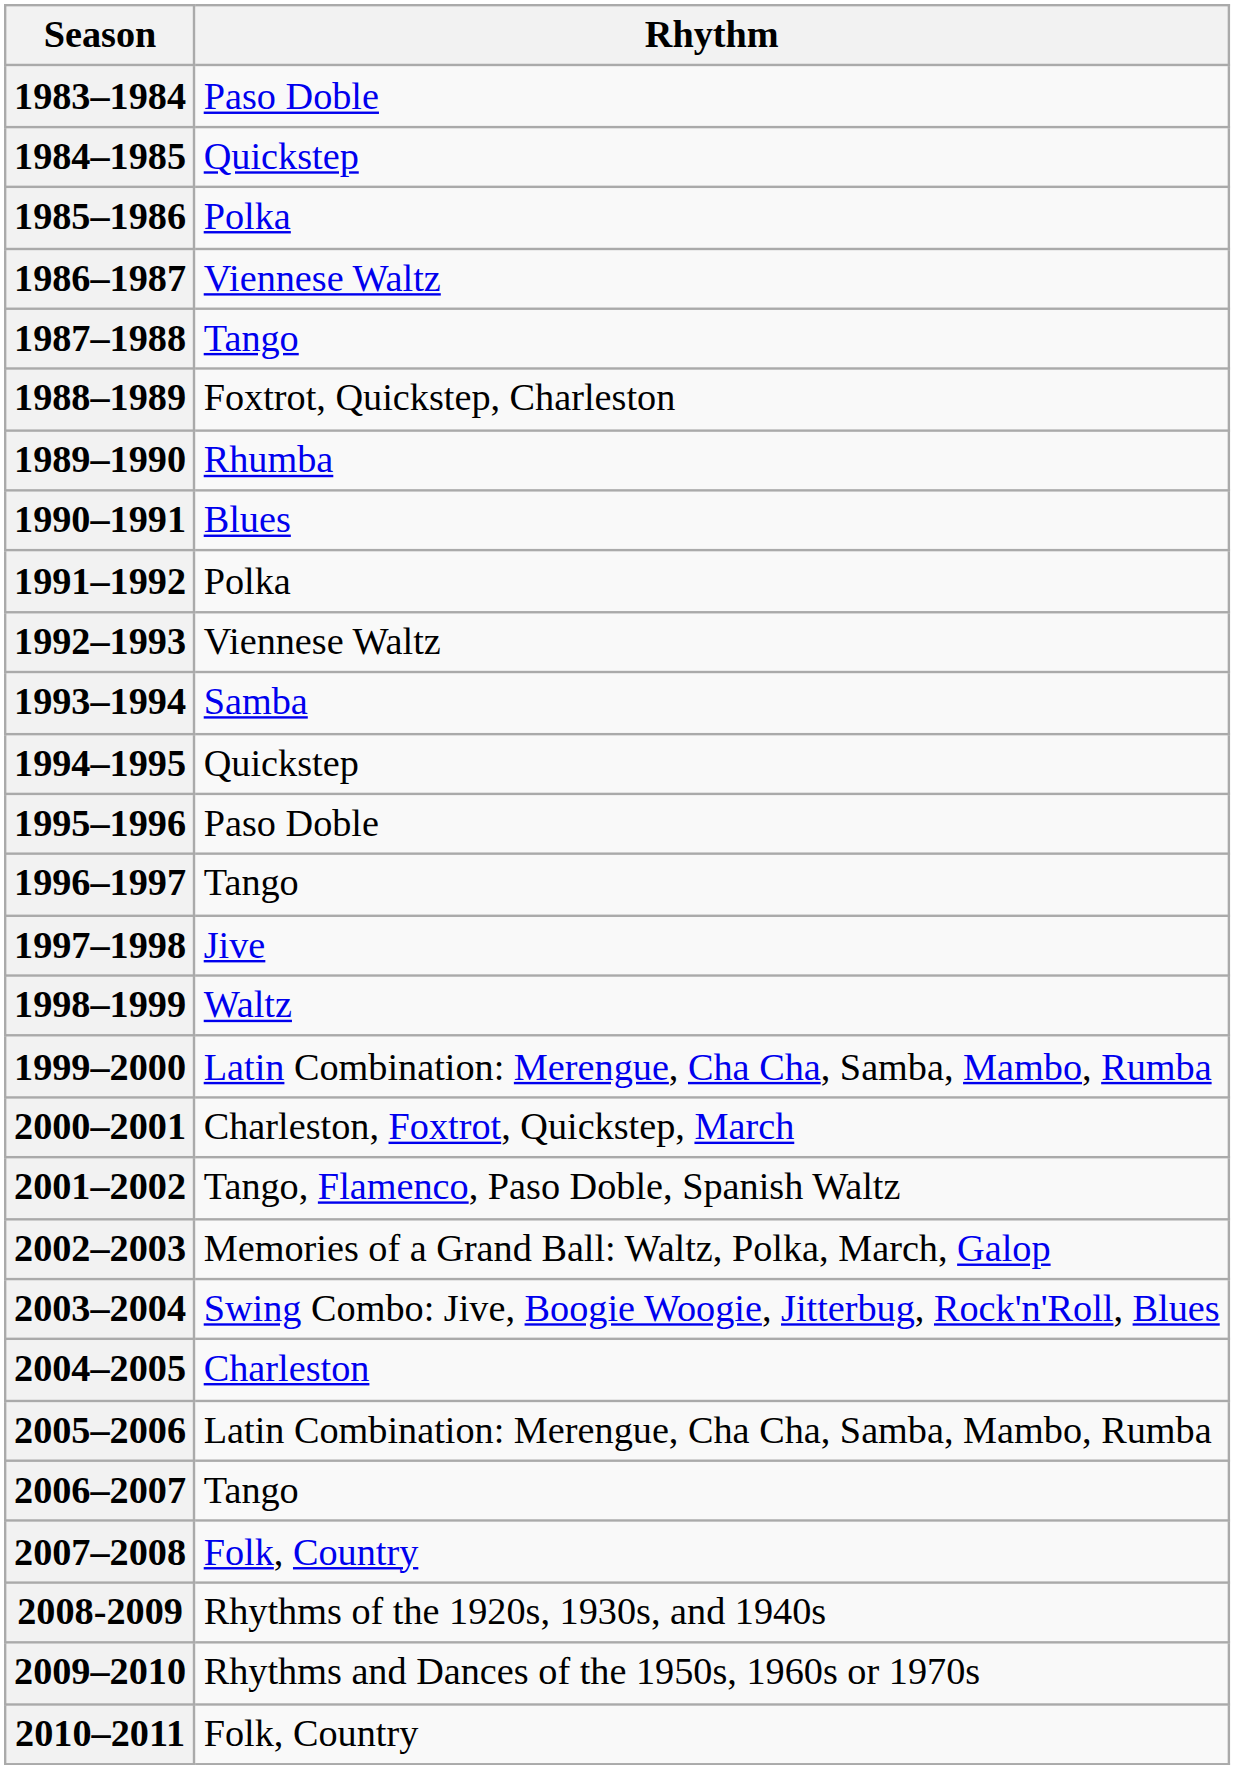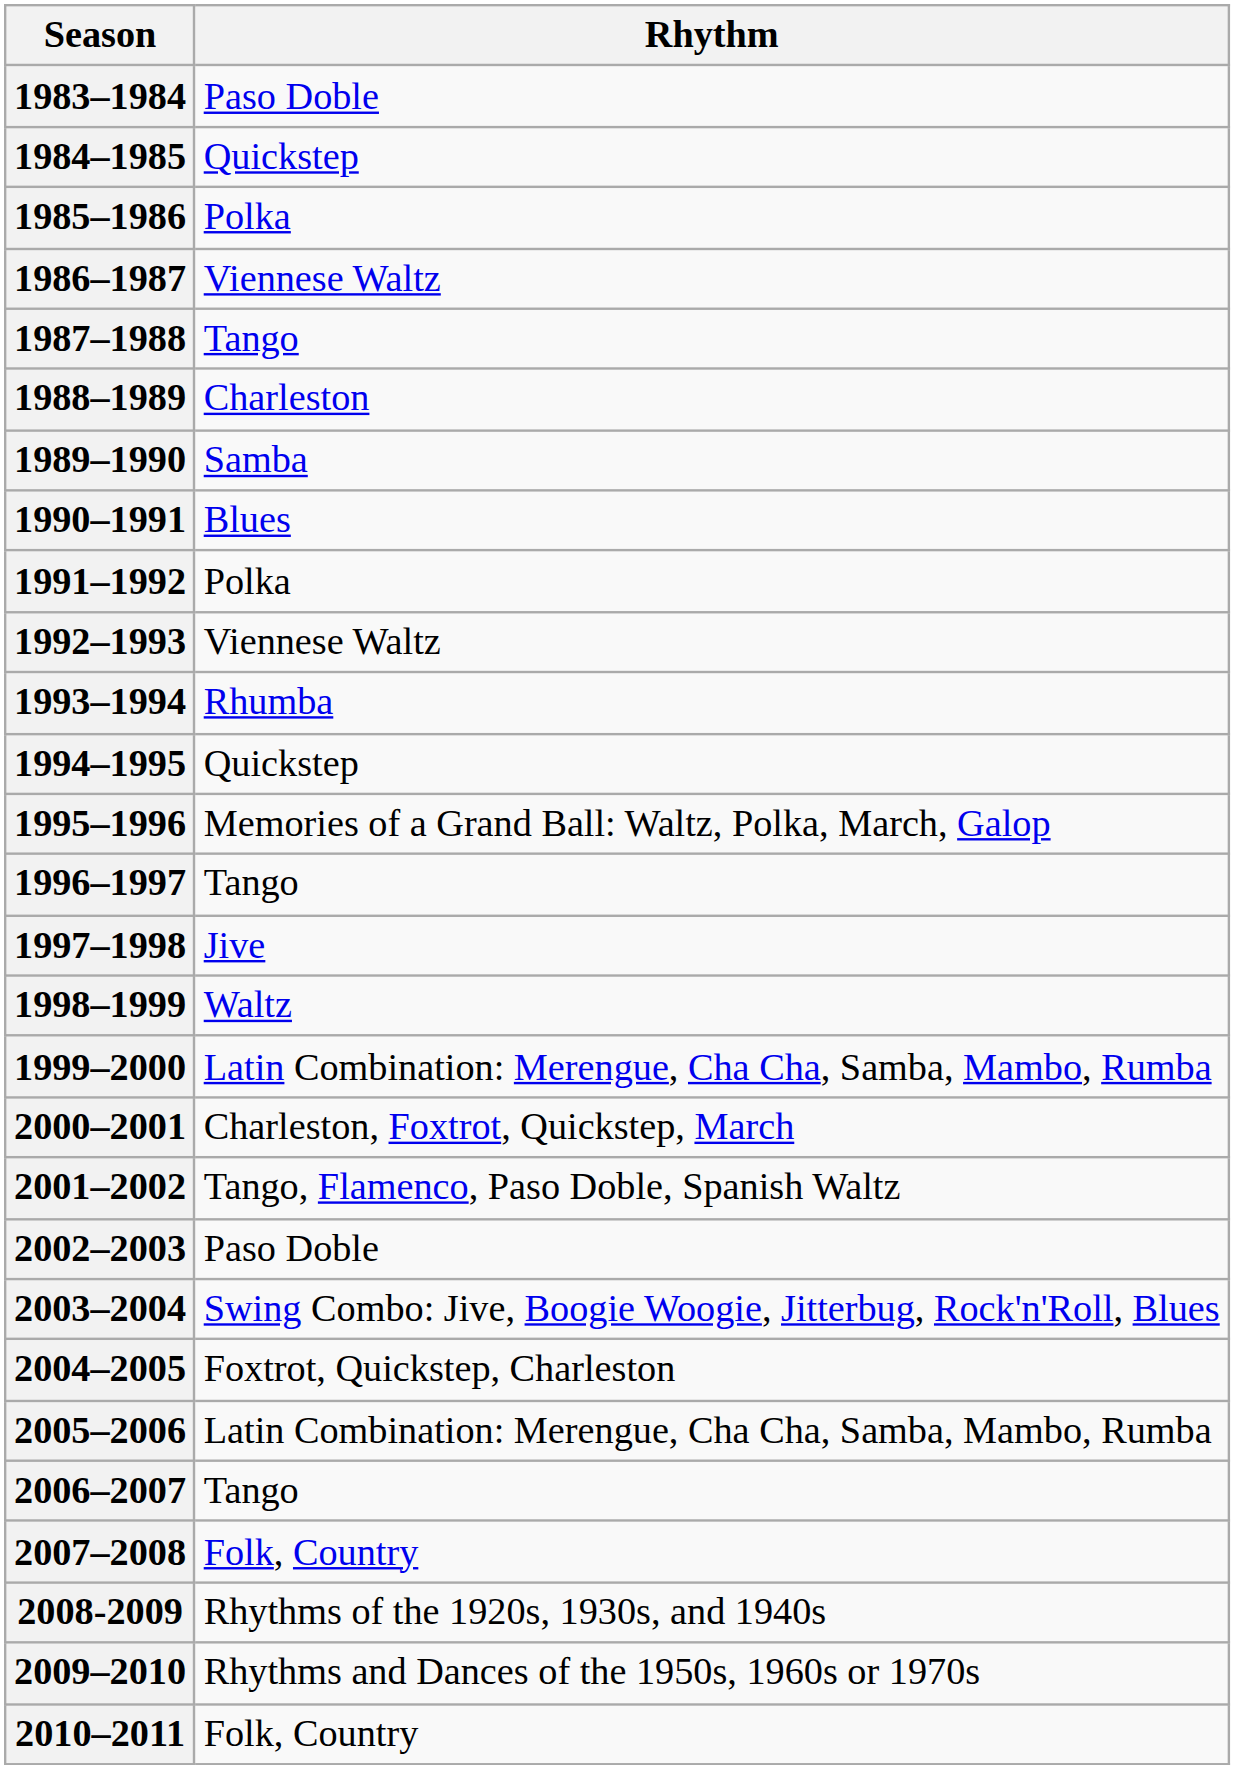1988–1989 | Rhythm: Foxtrot, Quickstep, Charleston -> Charleston
1989–1990 | Rhythm: Rhumba -> Samba
1993–1994 | Rhythm: Samba -> Rhumba
1995–1996 | Rhythm: Paso Doble -> Memories of a Grand Ball: Waltz, Polka, March, Galop
2002–2003 | Rhythm: Memories of a Grand Ball: Waltz, Polka, March, Galop -> Paso Doble
2004–2005 | Rhythm: Charleston -> Foxtrot, Quickstep, Charleston
